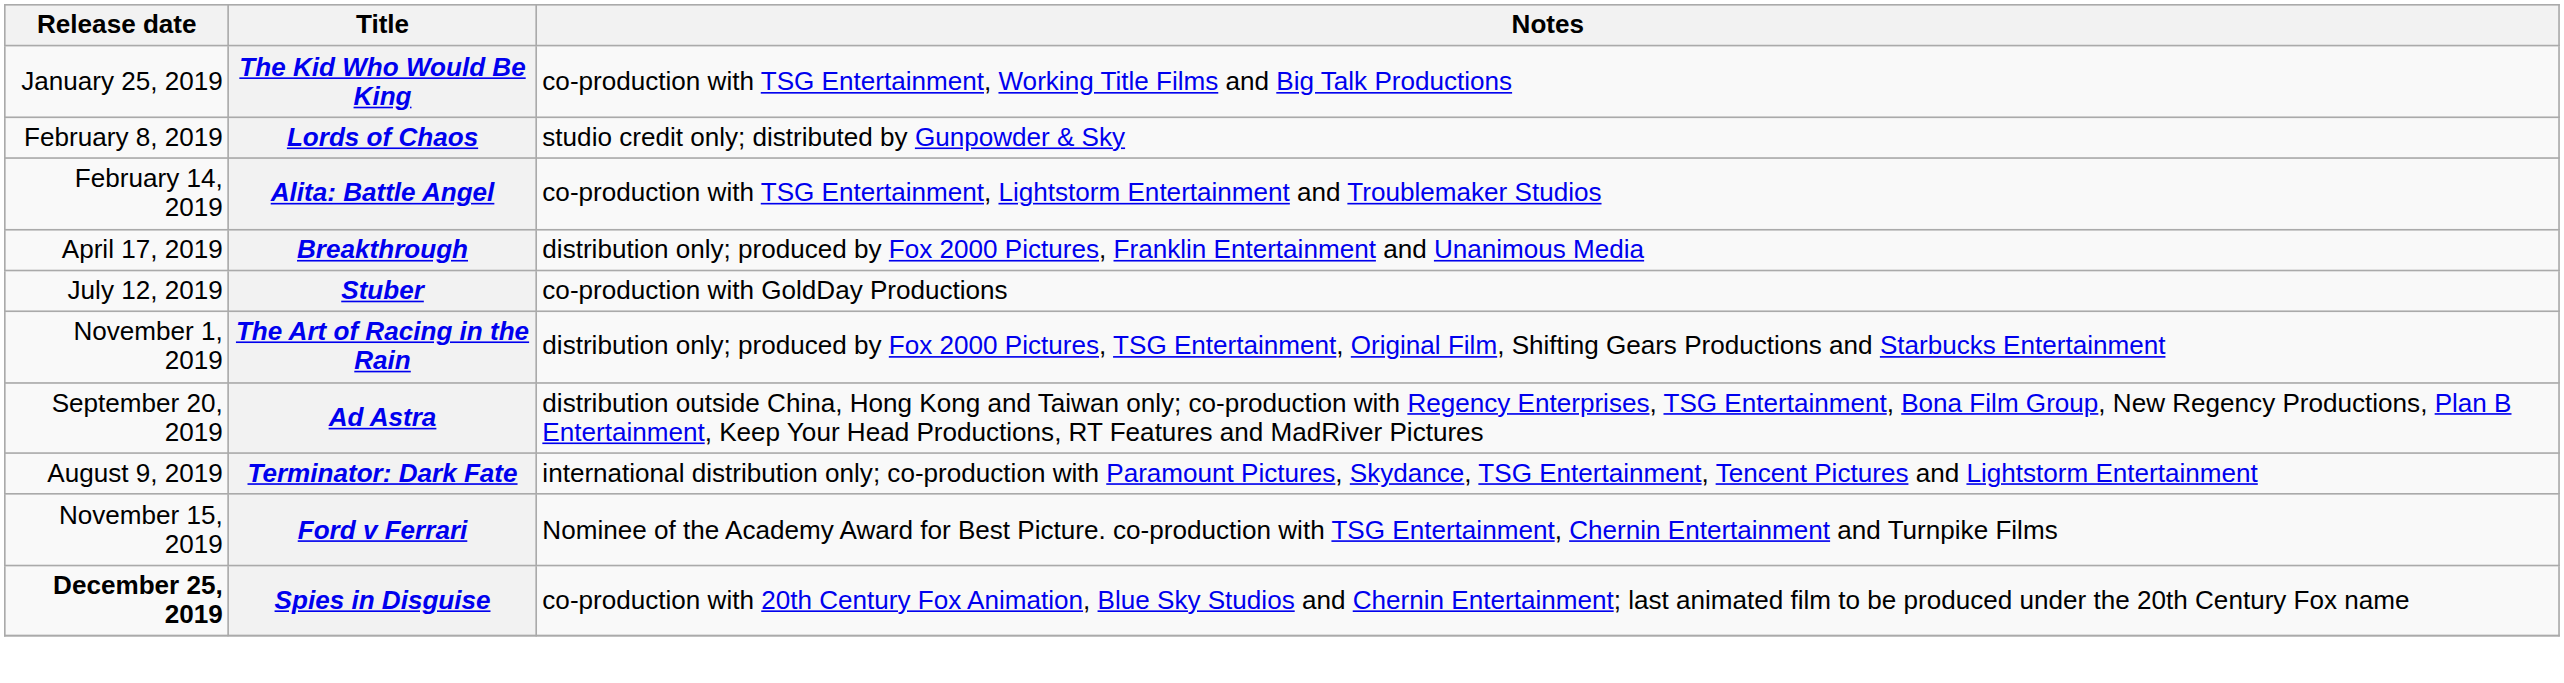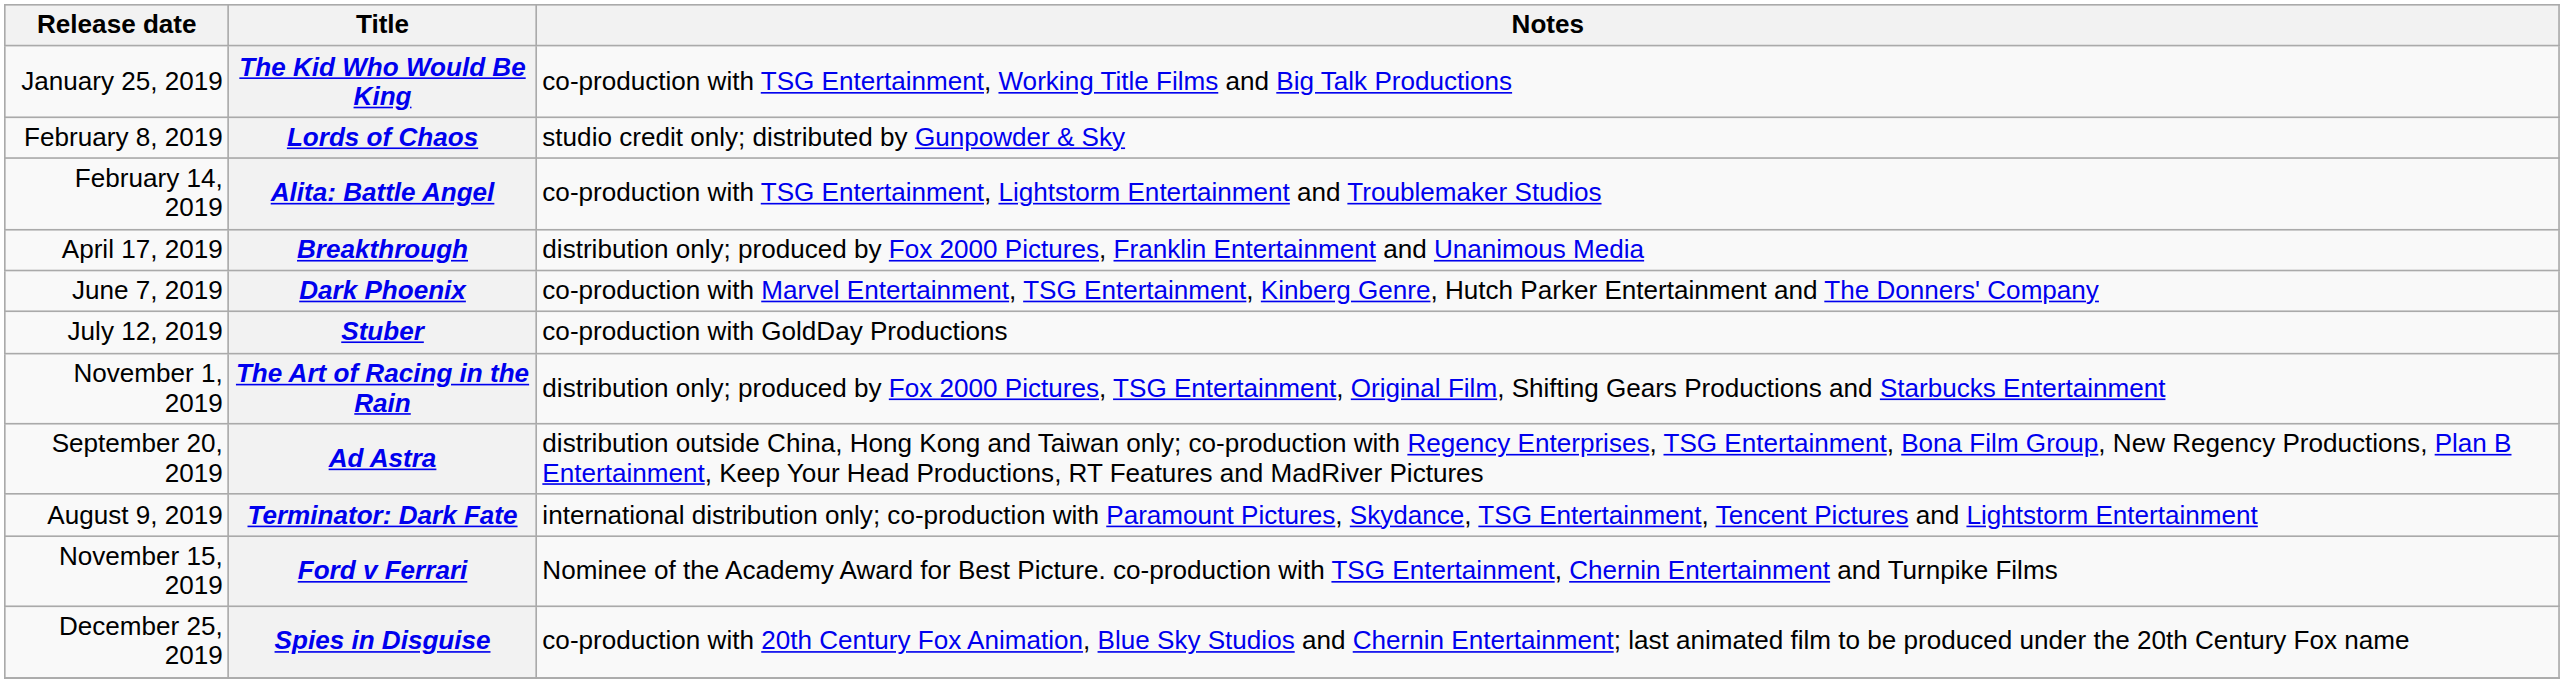+ row: June 7, 2019 | Dark Phoenix | co-production with Marvel Entertainment, TSG Entertainment, Kinberg Genre, Hutch Parker Entertainment and The Donners' Company
Spies in Disguise | Release date: bold -> normal
